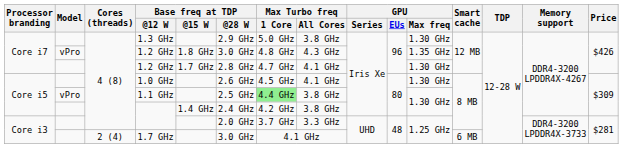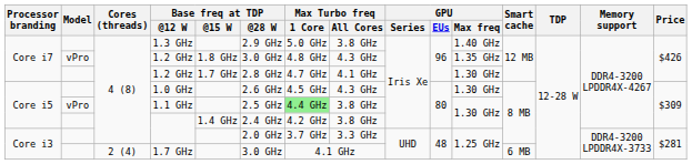1.3 GHz | GPU / Max freq: 1.30 GHz -> 1.40 GHz
1.0 GHz | Max Turbo freq / All Cores: 4.1 GHz -> 4.3 GHz
